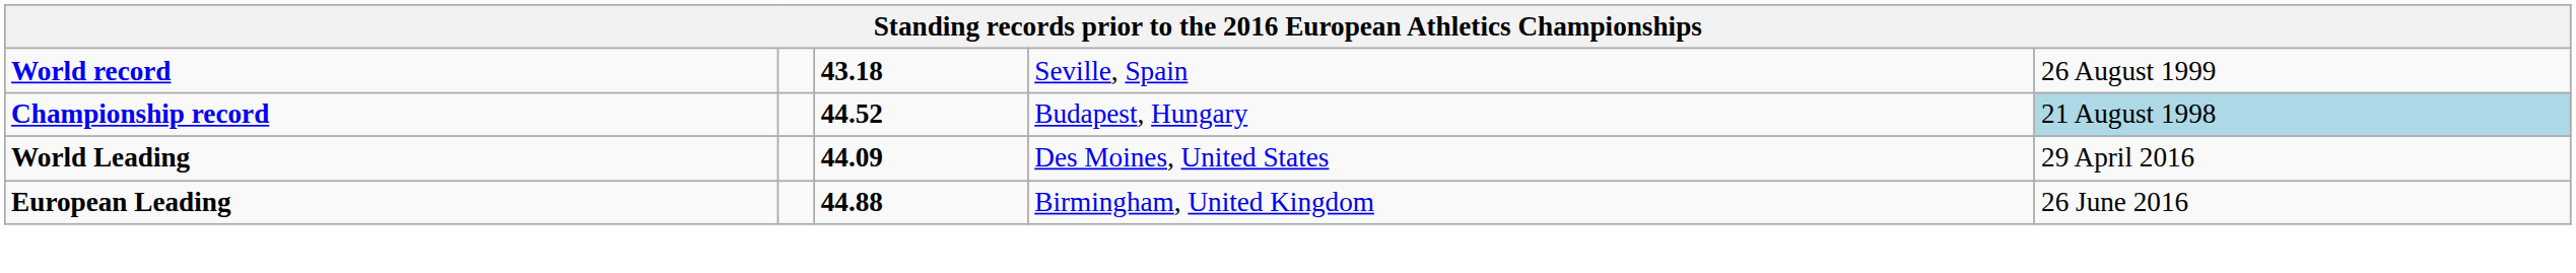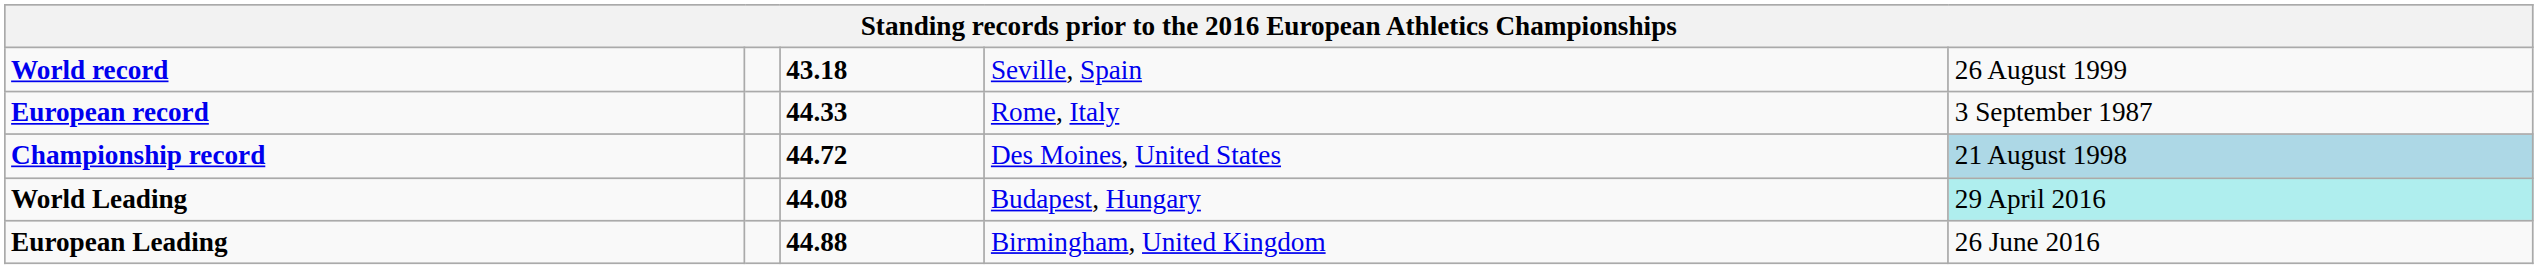+ row: European record | 44.33 | Rome, Italy | 3 September 1987
Championship record | column 3: 44.52 -> 44.72
Championship record | column 4: Budapest, Hungary -> Des Moines, United States
World Leading | column 3: 44.09 -> 44.08
World Leading | column 4: Des Moines, United States -> Budapest, Hungary
World Leading | column 5: no background -> paleturquoise background
